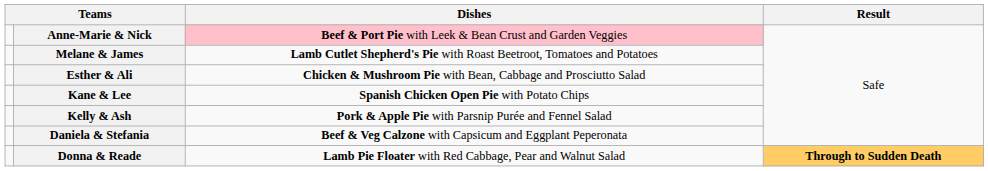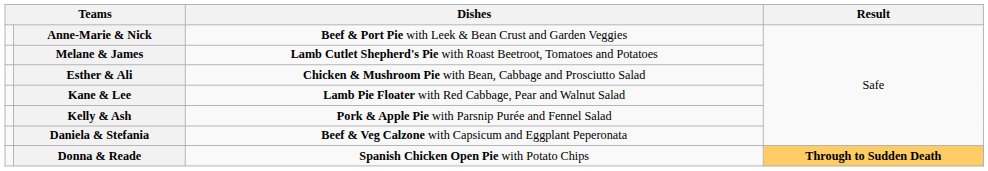Anne-Marie & Nick | Dishes: pink background -> no background
Kane & Lee | Dishes: Spanish Chicken Open Pie with Potato Chips -> Lamb Pie Floater with Red Cabbage, Pear and Walnut Salad
Donna & Reade | Dishes: Lamb Pie Floater with Red Cabbage, Pear and Walnut Salad -> Spanish Chicken Open Pie with Potato Chips
